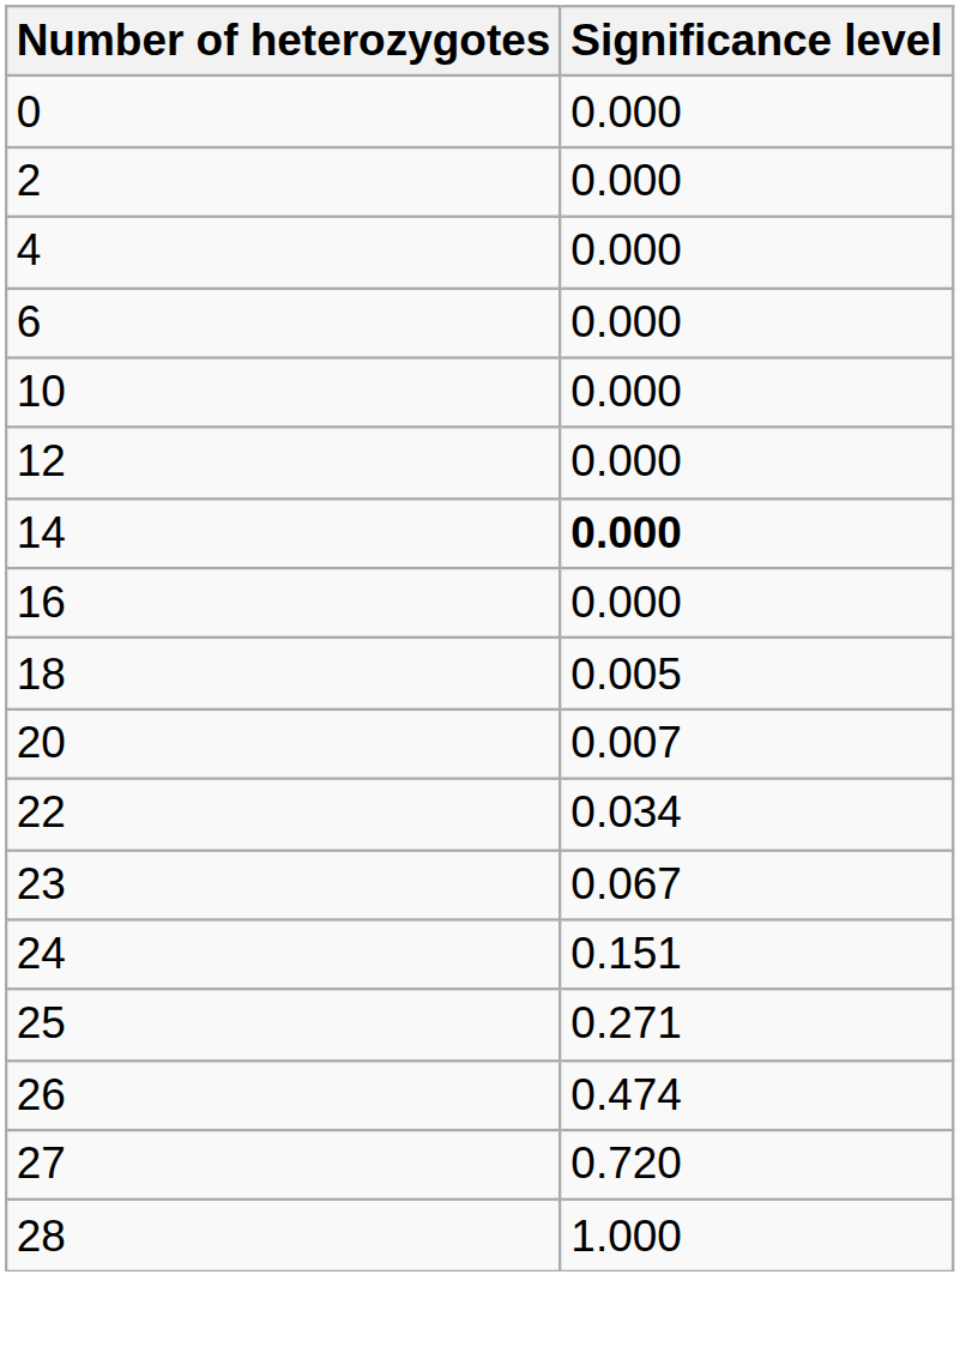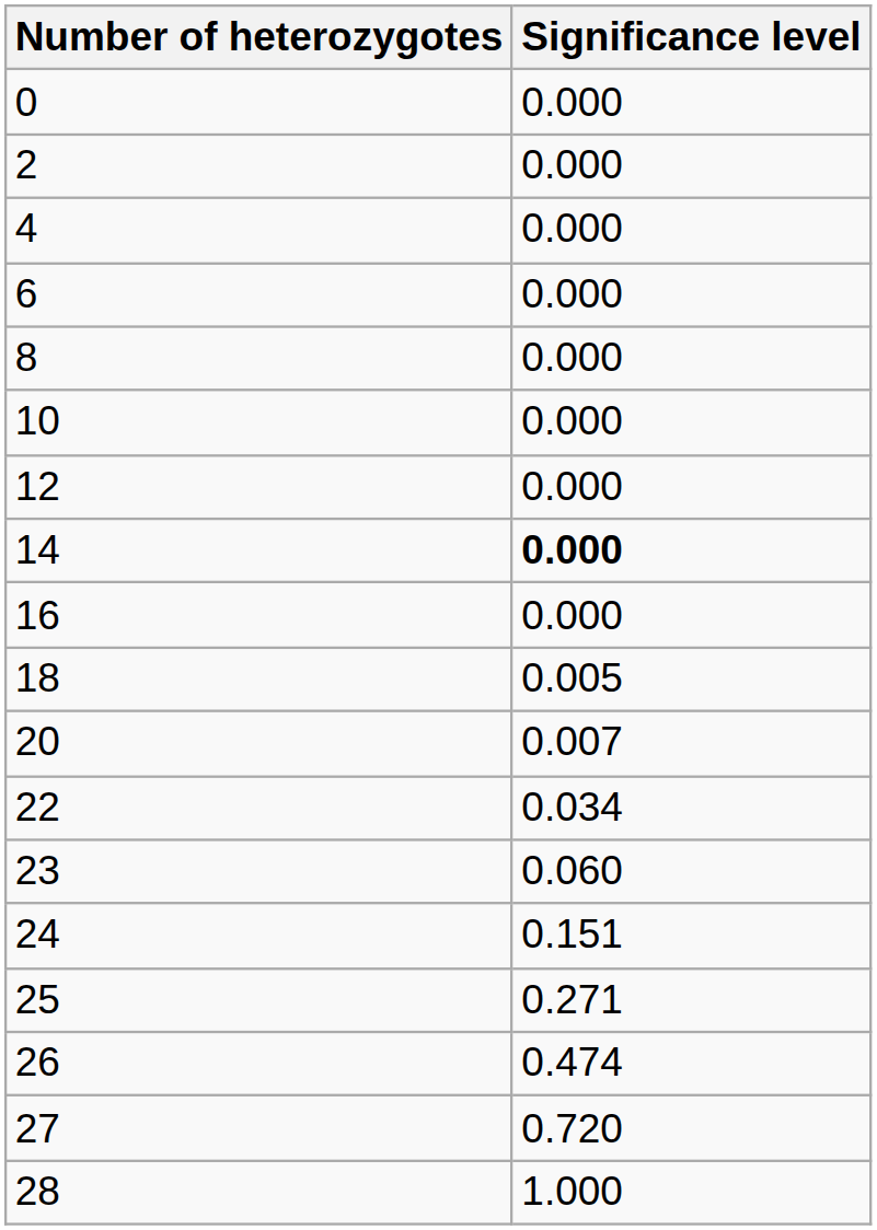+ row: 8 | 0.000
23 | Significance level: 0.067 -> 0.060
